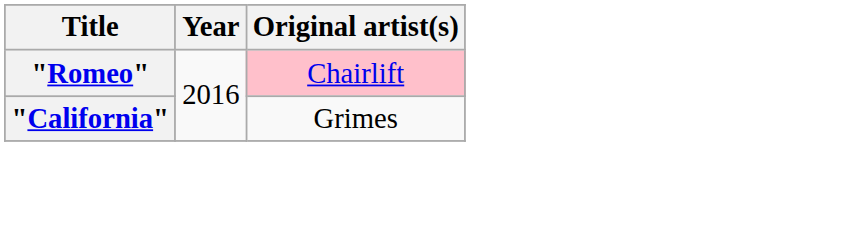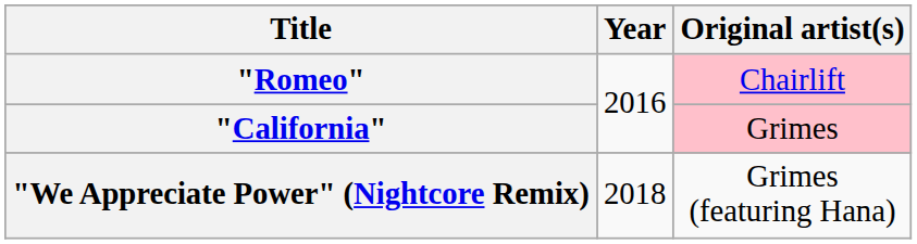"California" | Original artist(s): no background -> pink background
+ row: "We Appreciate Power" (Nightcore Remix) | 2018 | Grimes (featuring Hana)
